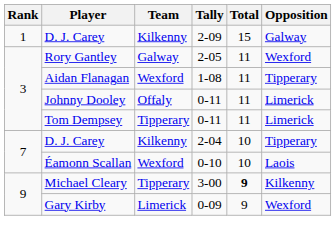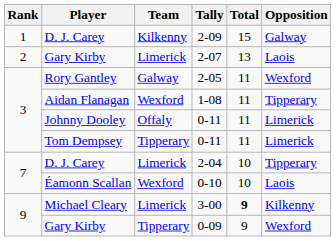+ row: 2 | Gary Kirby | Limerick | 2-07 | 13 | Laois
2-04 | Team: Kilkenny -> Limerick
3-00 | Team: Tipperary -> Limerick
0-09 | Team: Limerick -> Tipperary
